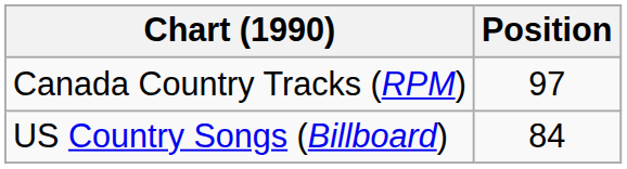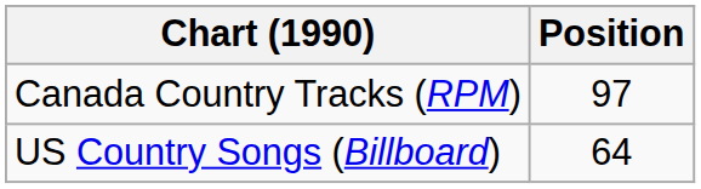US Country Songs (Billboard) | Position: 84 -> 64
